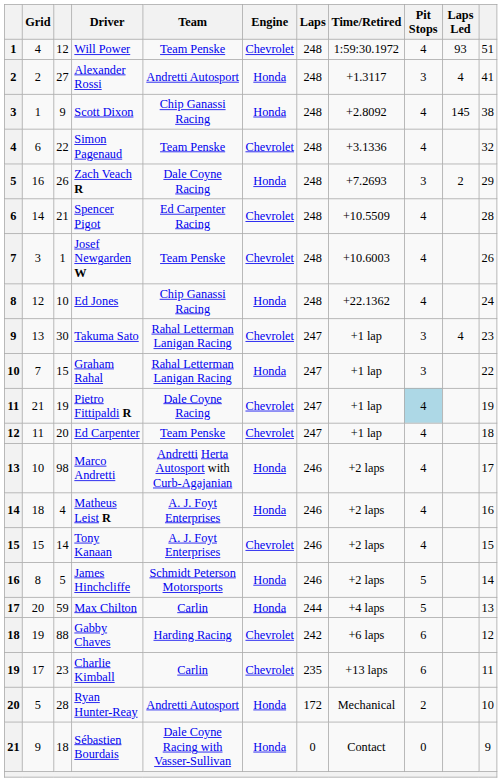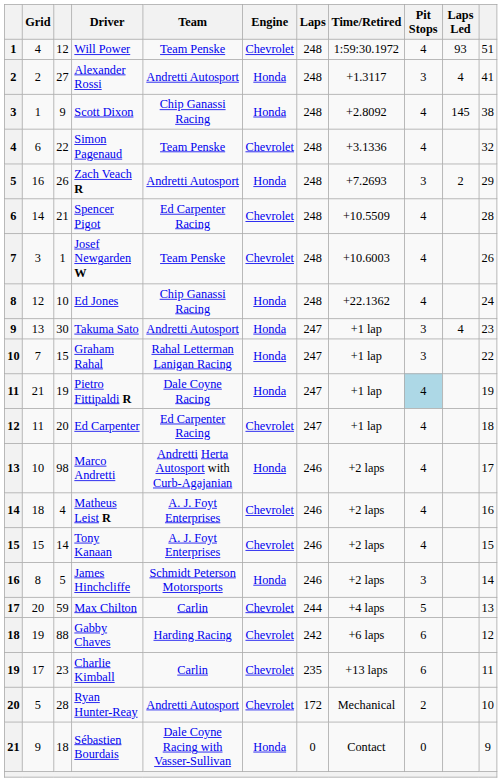Zach Veach R | Team: Dale Coyne Racing -> Andretti Autosport
Takuma Sato | Team: Rahal Letterman Lanigan Racing -> Andretti Autosport
Takuma Sato | Engine: Chevrolet -> Honda
Pietro Fittipaldi R | Engine: Chevrolet -> Honda
Ed Carpenter | Team: Team Penske -> Ed Carpenter Racing
Matheus Leist R | Engine: Honda -> Chevrolet
James Hinchcliffe | Pit Stops: 5 -> 3
Max Chilton | Engine: Honda -> Chevrolet
Ryan Hunter-Reay | Engine: Honda -> Chevrolet
